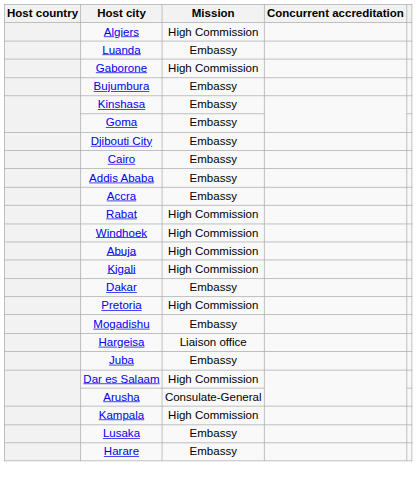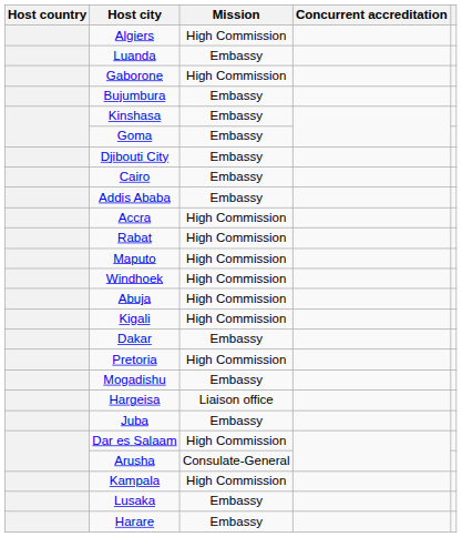Accra | Mission: Embassy -> High Commission
+ row: Maputo | High Commission
